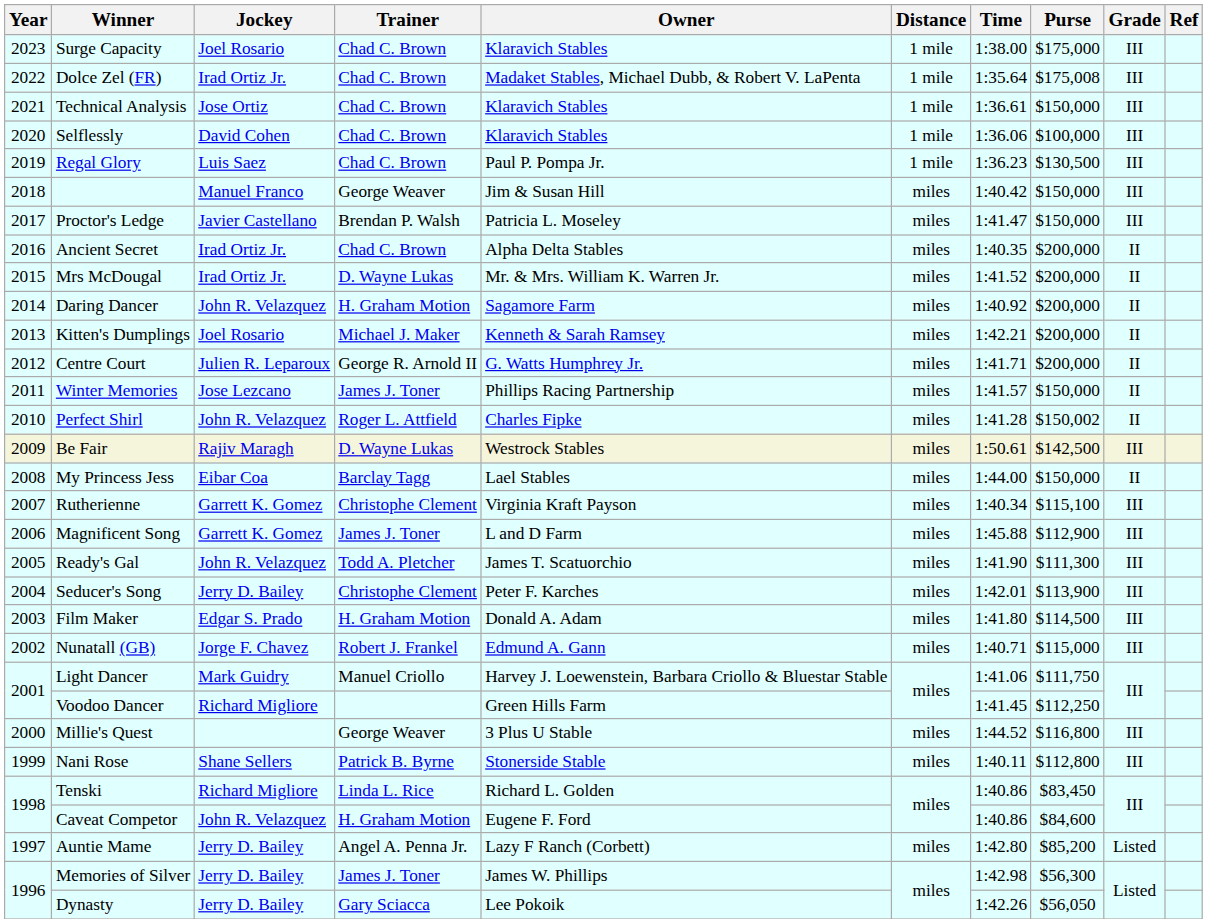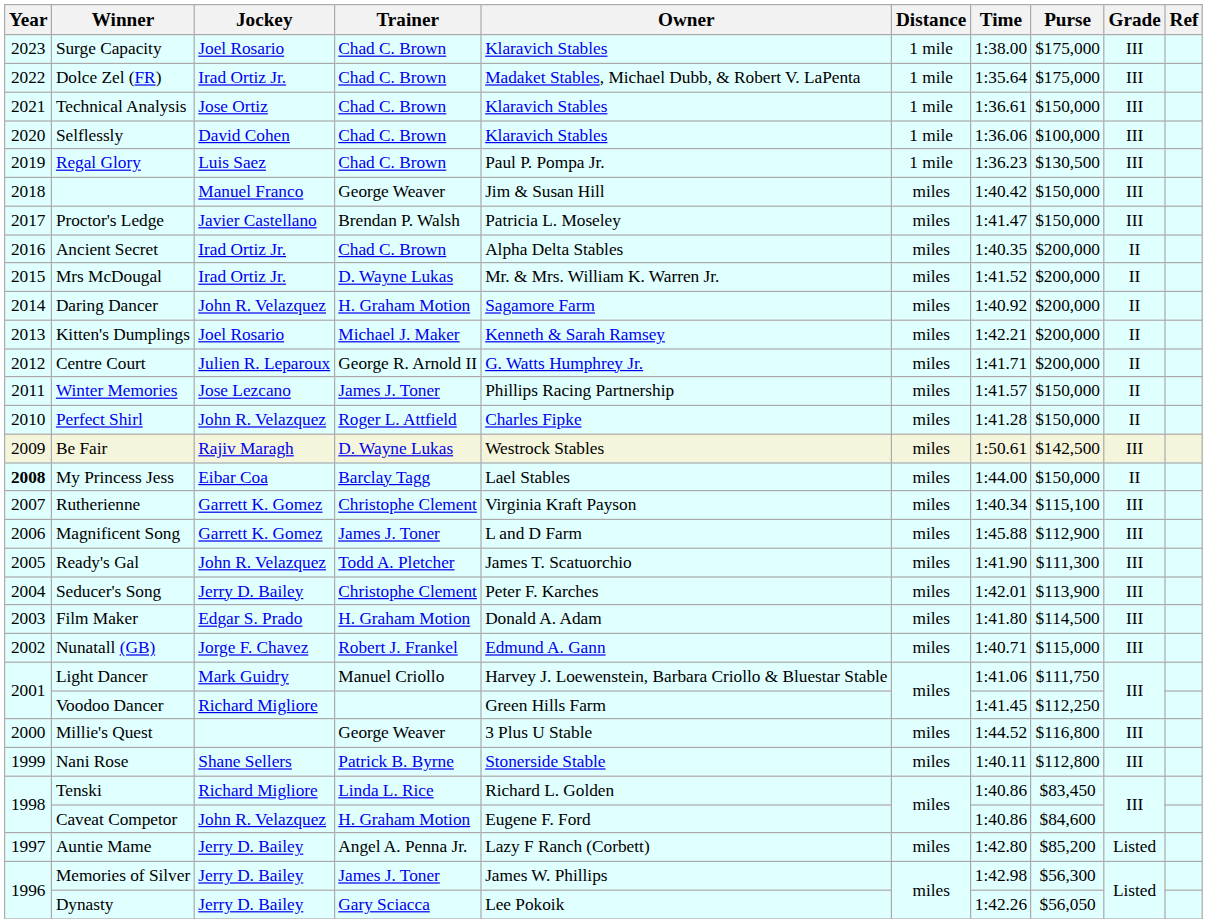Dolce Zel (FR) | Purse: $175,008 -> $175,000
Perfect Shirl | Purse: $150,002 -> $150,000
My Princess Jess | Year: normal -> bold
